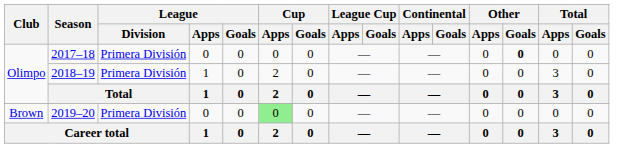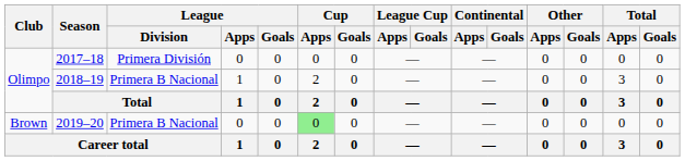2017–18 | Other / Goals: bold -> normal
2018–19 | League / Division: Primera División -> Primera B Nacional
2019–20 | League / Division: Primera División -> Primera B Nacional
